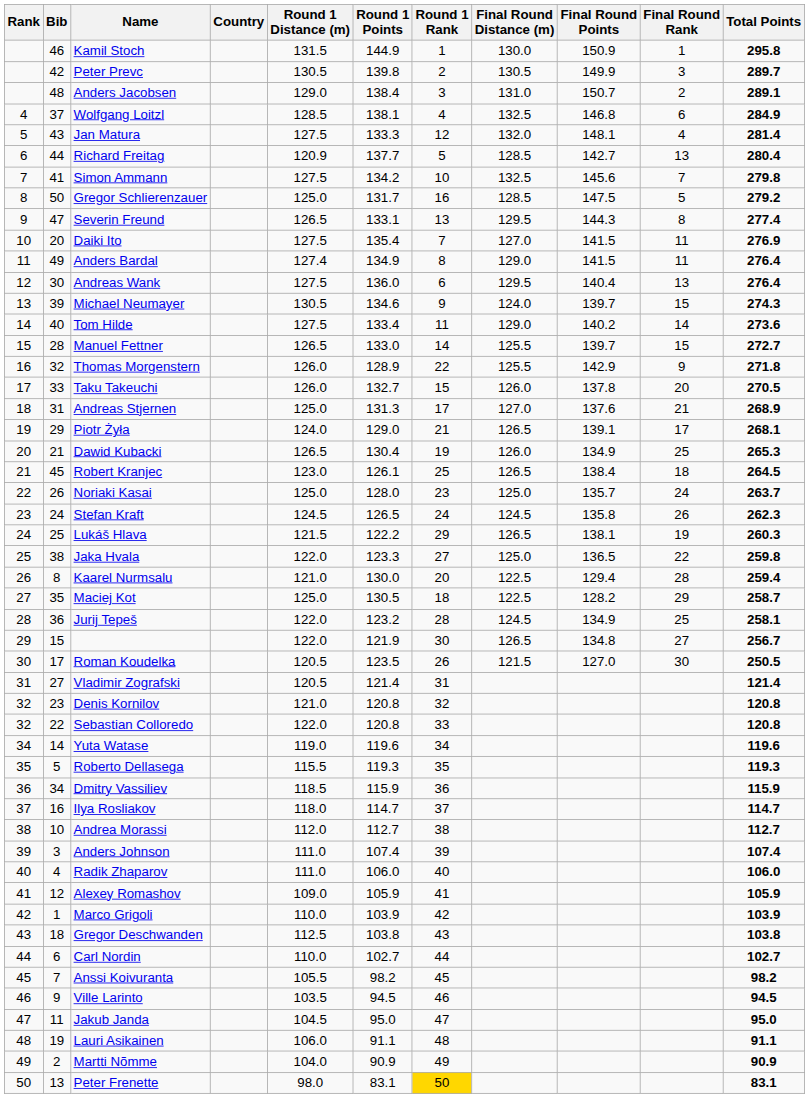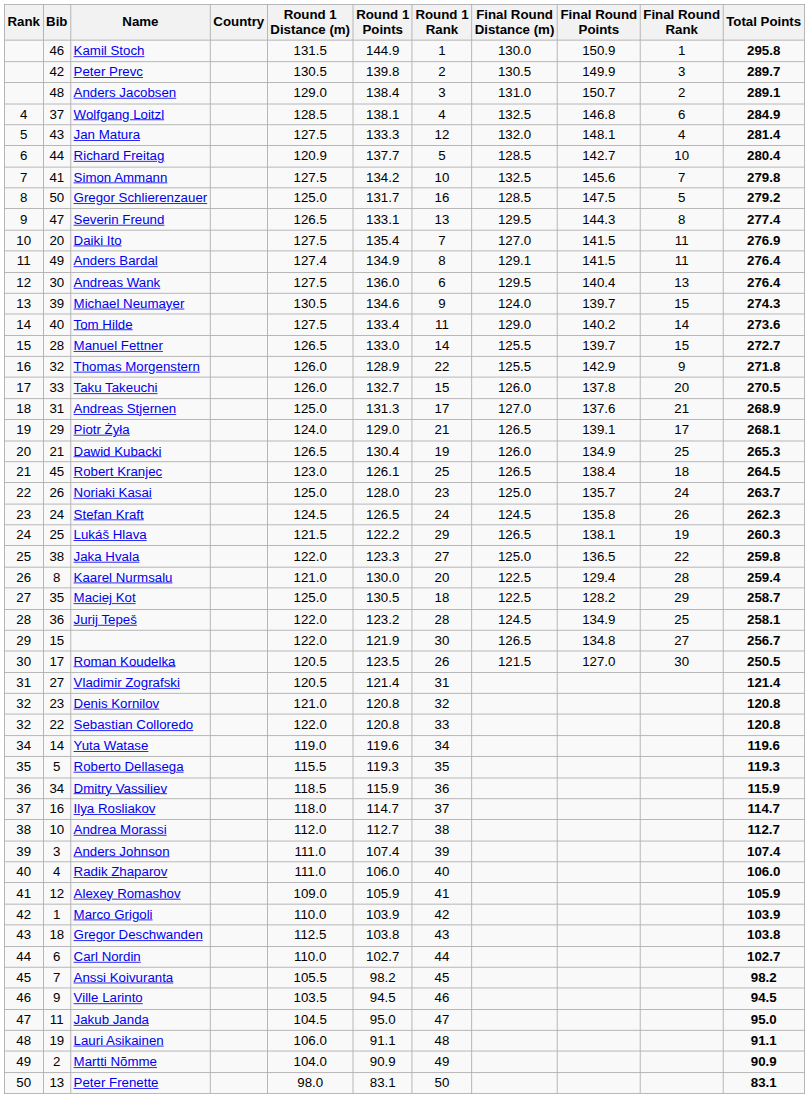Richard Freitag | Final Round Rank: 13 -> 10
Anders Bardal | Final Round Distance (m): 129.0 -> 129.1
Peter Frenette | Round 1 Rank: gold background -> no background
